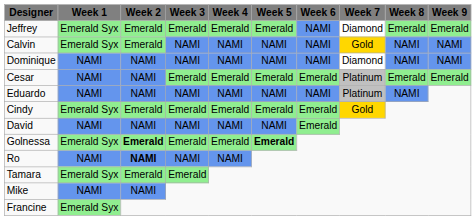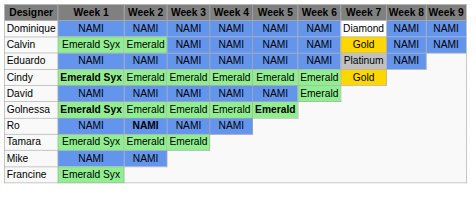- row: Jeffrey | Emerald Syx | Emerald | Emerald | Emerald | Emerald | NAMI | Diamond | Emerald | Emerald
rows swapped: Calvin <-> Dominique
- row: Cesar | NAMI | NAMI | Emerald | Emerald | Emerald | Emerald | Platinum | Emerald | Emerald
Cindy | Week 1: normal -> bold
Golnessa | Week 1: normal -> bold
Golnessa | Week 2: bold -> normal
